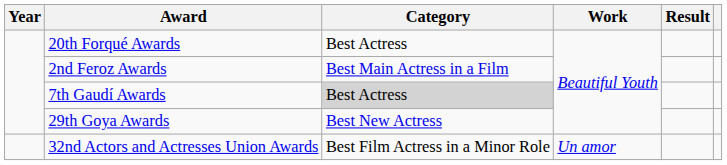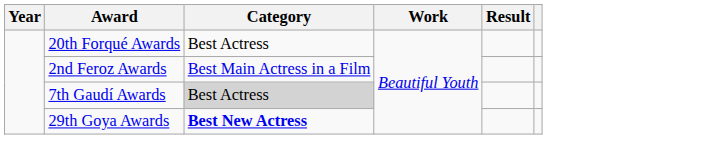29th Goya Awards | Category: normal -> bold
- row: 32nd Actors and Actresses Union Awards | Best Film Actress in a Minor Role | Un amor
